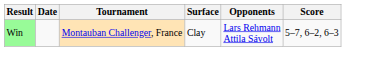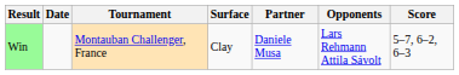+ column: Partner | Daniele Musa
